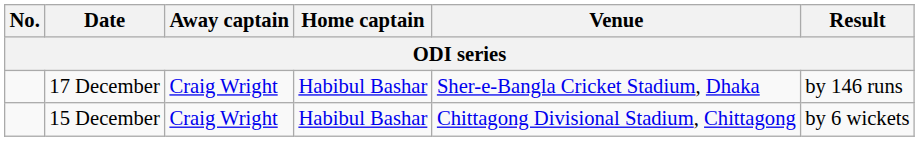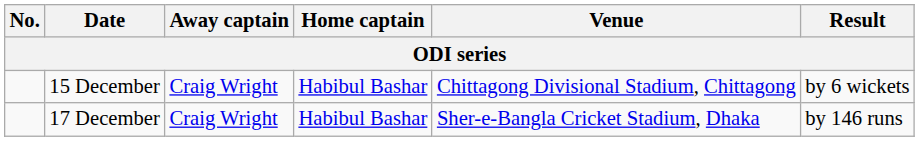rows swapped: 15 December <-> 17 December
